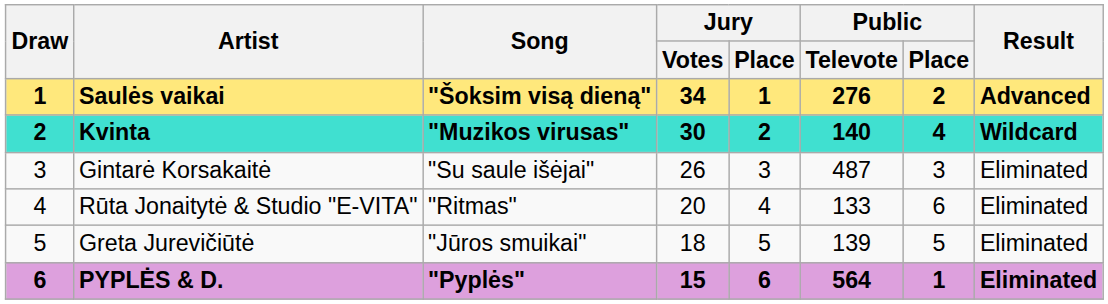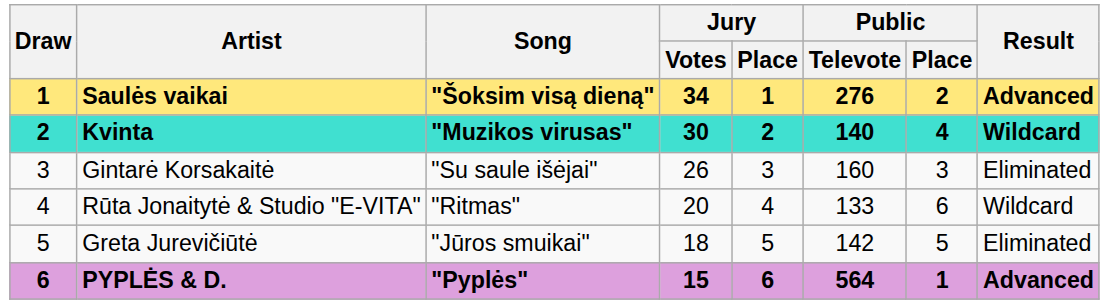Gintarė Korsakaitė | Public / Televote: 487 -> 160
Rūta Jonaitytė & Studio "E-VITA" | Result: Eliminated -> Wildcard
Greta Jurevičiūtė | Public / Televote: 139 -> 142
PYPLĖS & D. | Result: Eliminated -> Advanced
